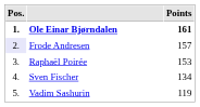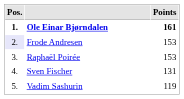Frode Andresen | Points: 157 -> 153
Sven Fischer | Points: 134 -> 131
